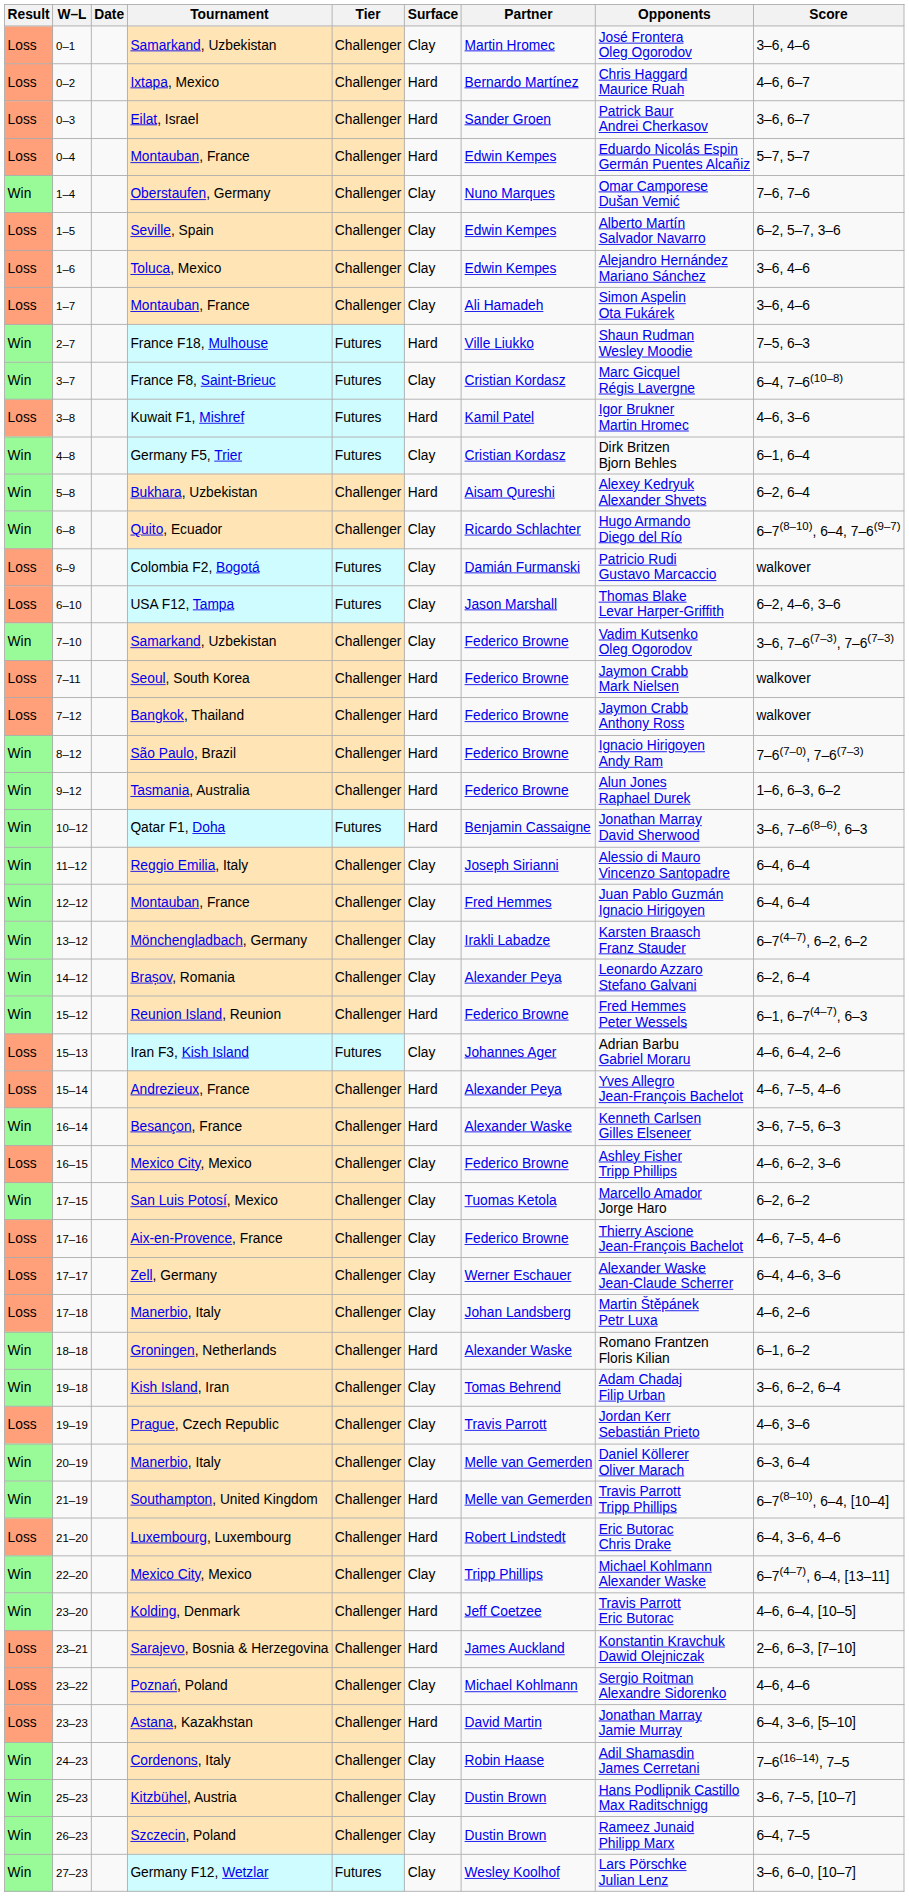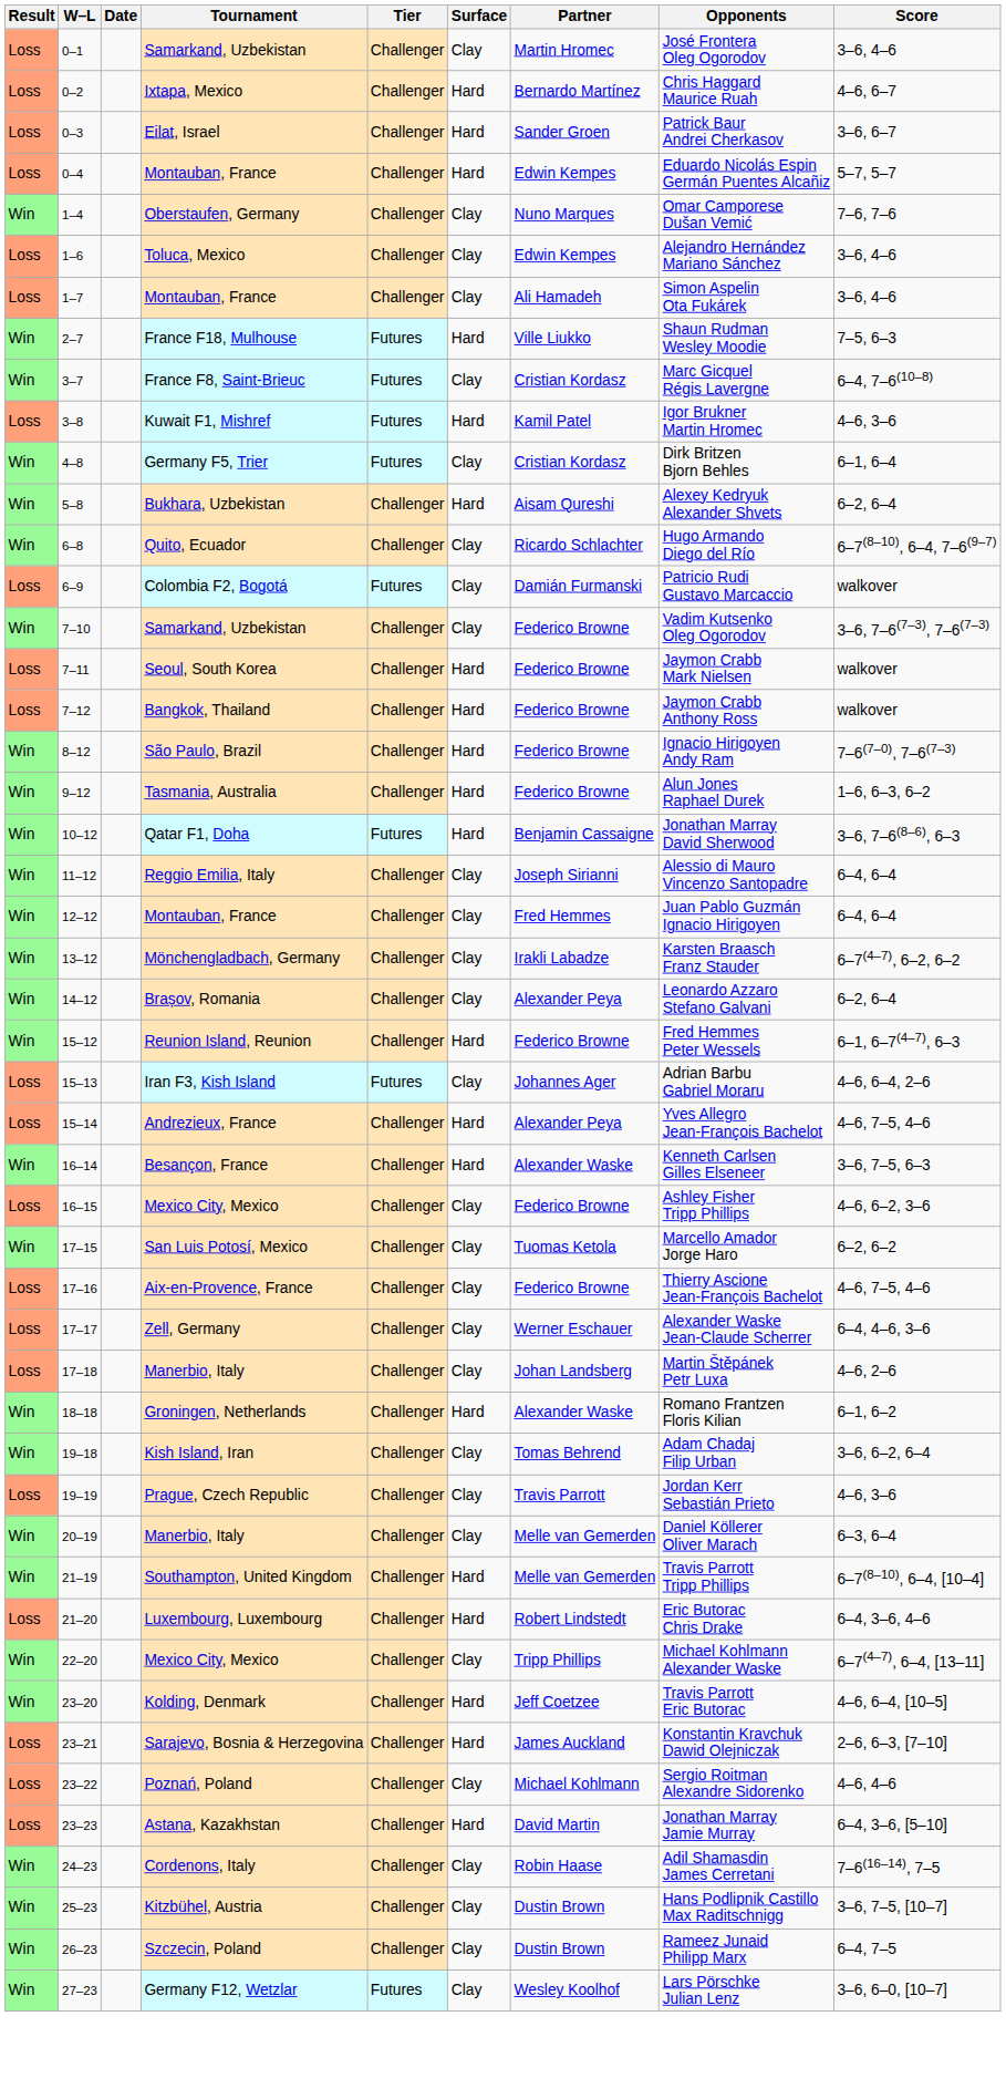- row: Loss | 1–5 | Seville, Spain | Challenger | Clay | Edwin Kempes | Alberto Martín Salvador Navarro | 6–2, 5–7, 3–6
- row: Loss | 6–10 | USA F12, Tampa | Futures | Clay | Jason Marshall | Thomas Blake Levar Harper-Griffith | 6–2, 4–6, 3–6
